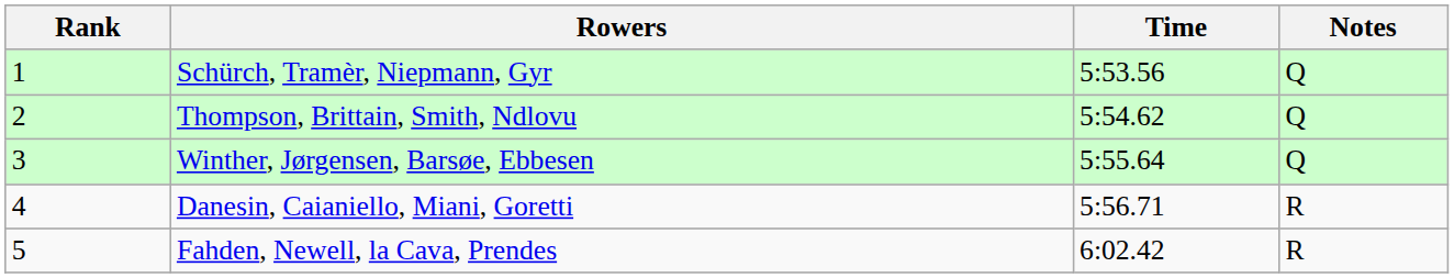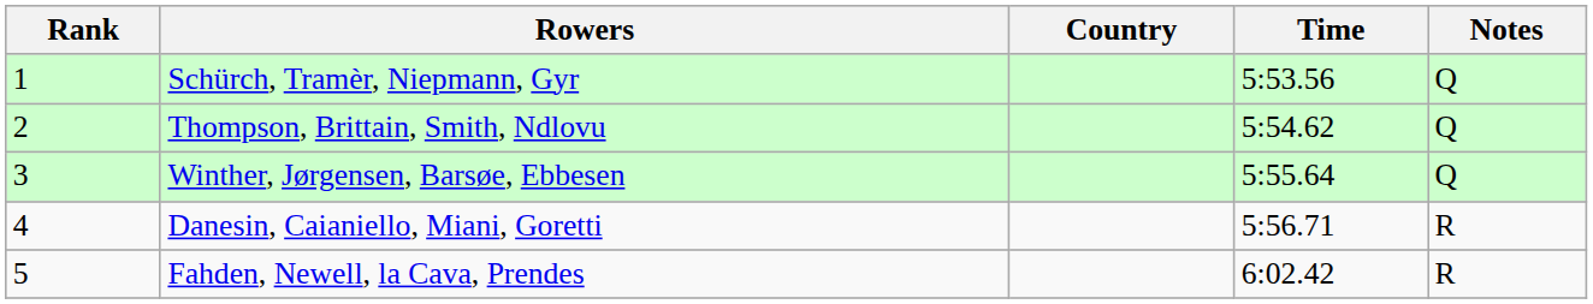+ column: Country
